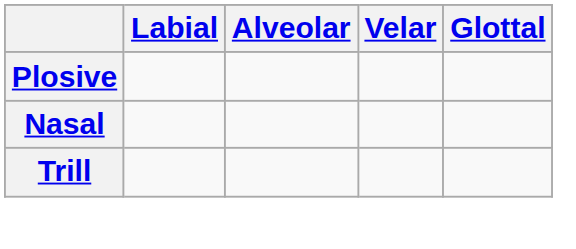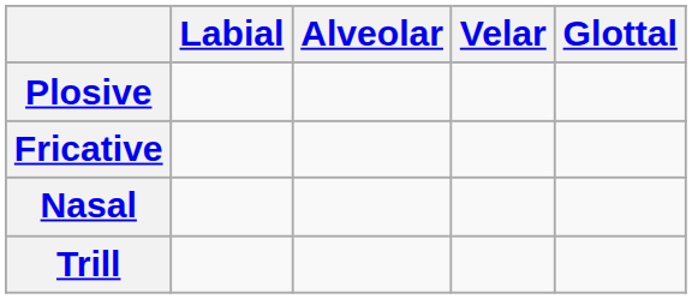+ row: Fricative
